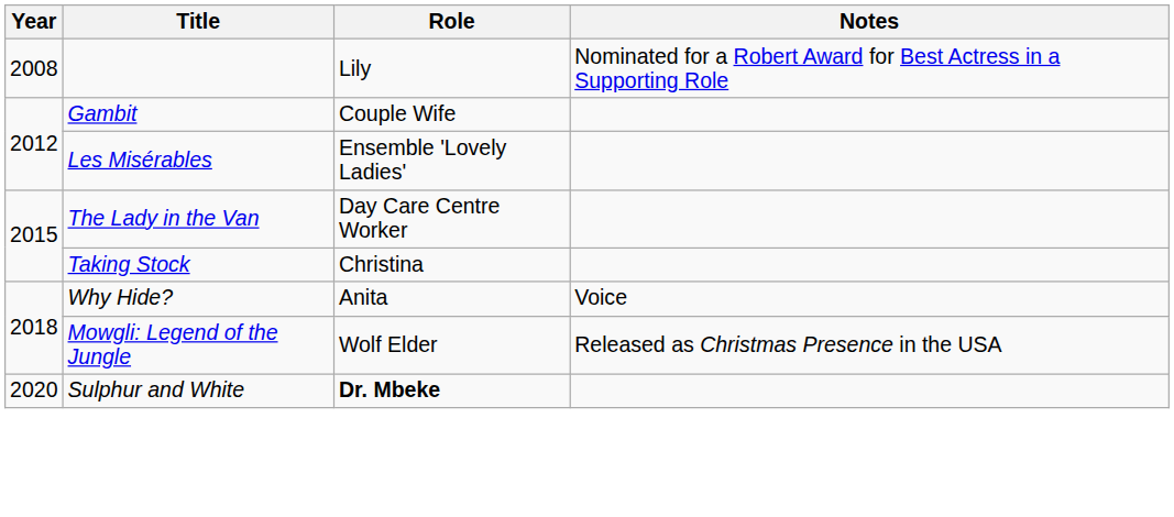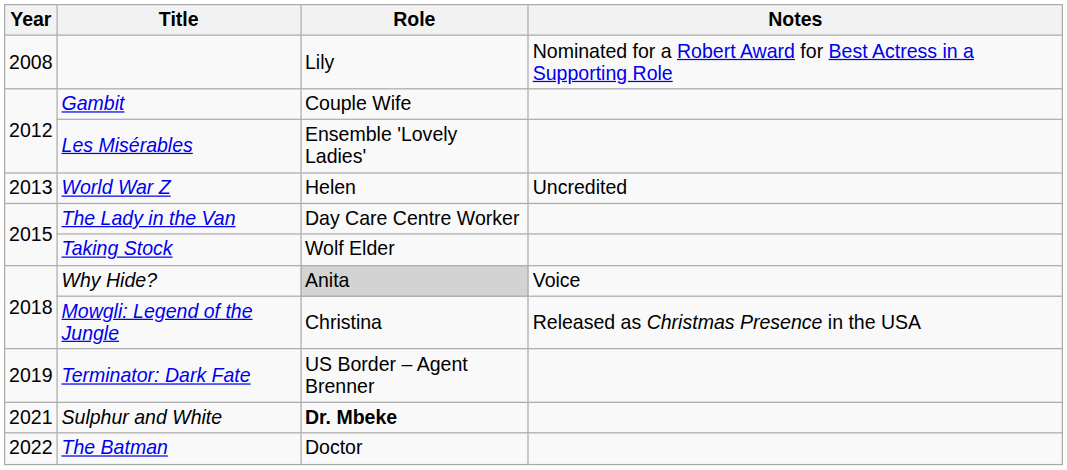+ row: 2013 | World War Z | Helen | Uncredited
Taking Stock | Role: Christina -> Wolf Elder
Why Hide? | Role: no background -> lightgrey background
Mowgli: Legend of the Jungle | Role: Wolf Elder -> Christina
+ row: 2019 | Terminator: Dark Fate | US Border – Agent Brenner
Sulphur and White | Year: 2020 -> 2021
+ row: 2022 | The Batman | Doctor
